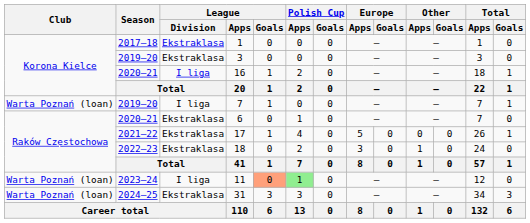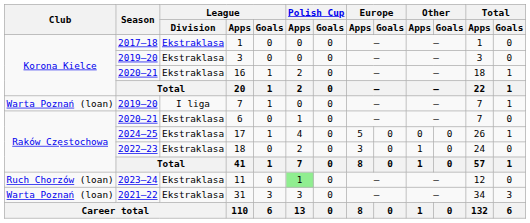16 | League / Division: I liga -> Ekstraklasa
17 | Season: 2021–22 -> 2024–25
11 | Club: Warta Poznań (loan) -> Ruch Chorzów (loan)
11 | League / Division: I liga -> Ekstraklasa
11 | League / Goals: lightsalmon background -> no background
31 | Season: 2024–25 -> 2021–22
